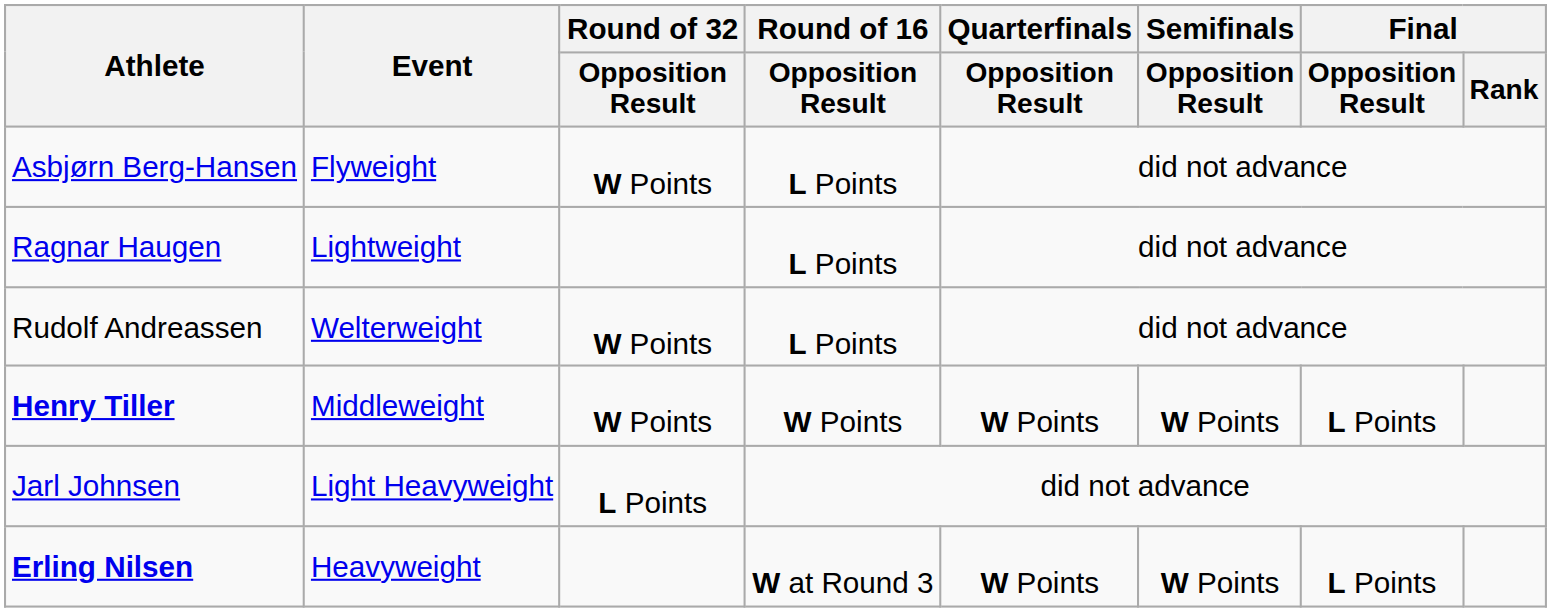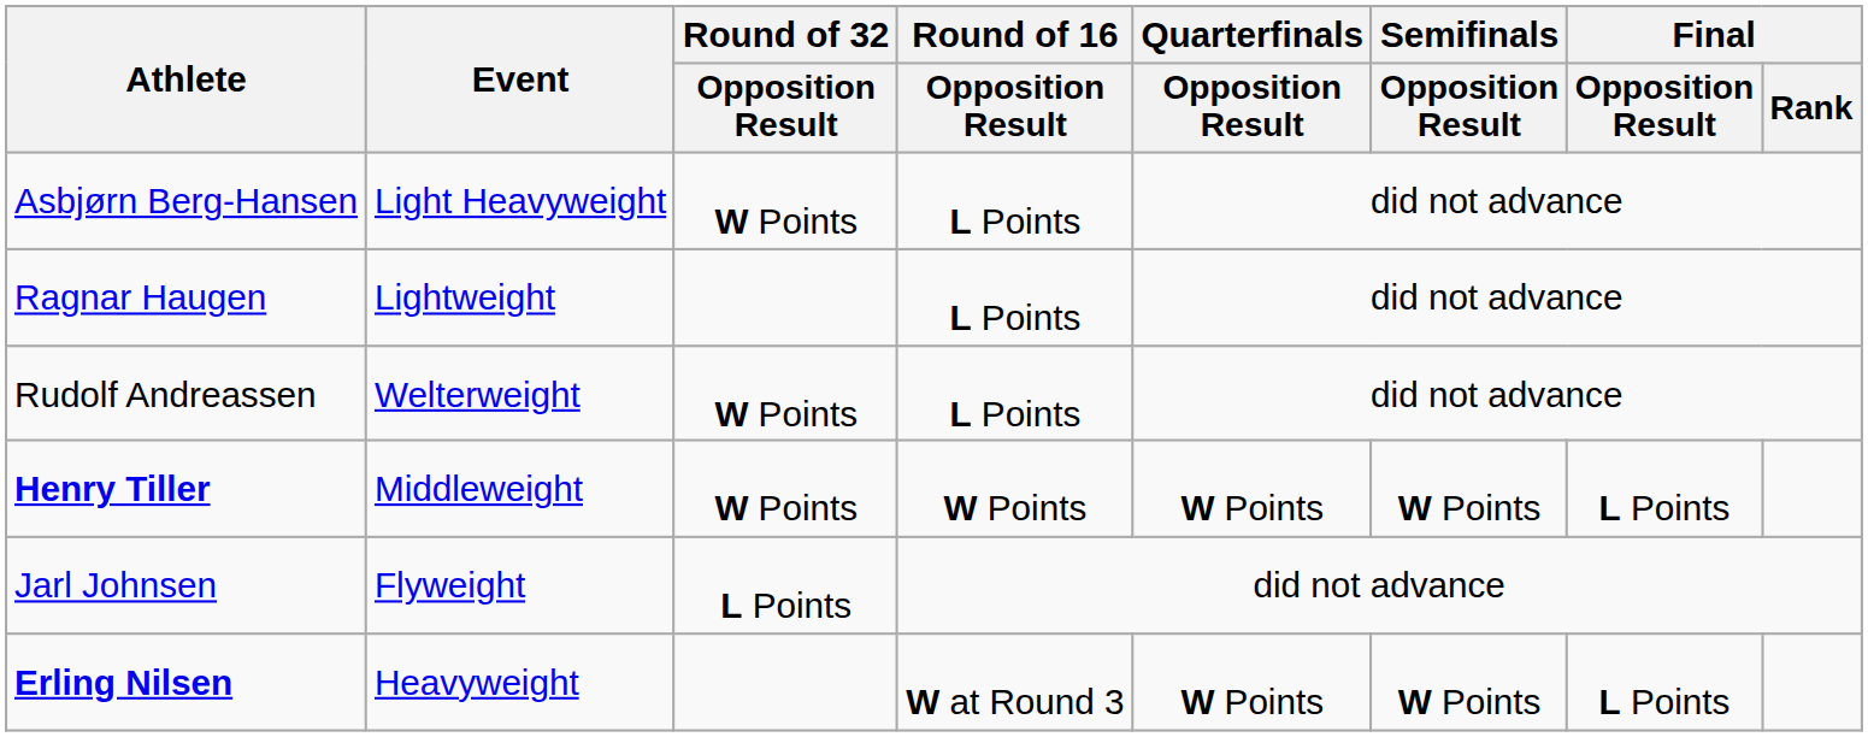Asbjørn Berg-Hansen | Event: Flyweight -> Light Heavyweight
Jarl Johnsen | Event: Light Heavyweight -> Flyweight
